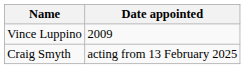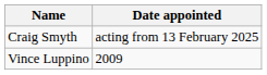rows swapped: Vince Luppino <-> Craig Smyth
